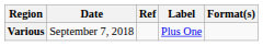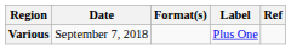columns swapped: Format(s) <-> Ref
